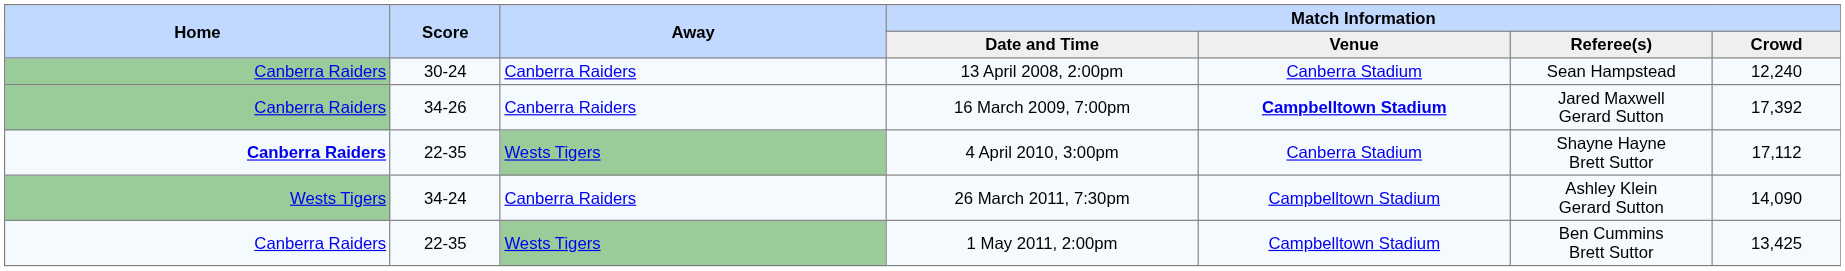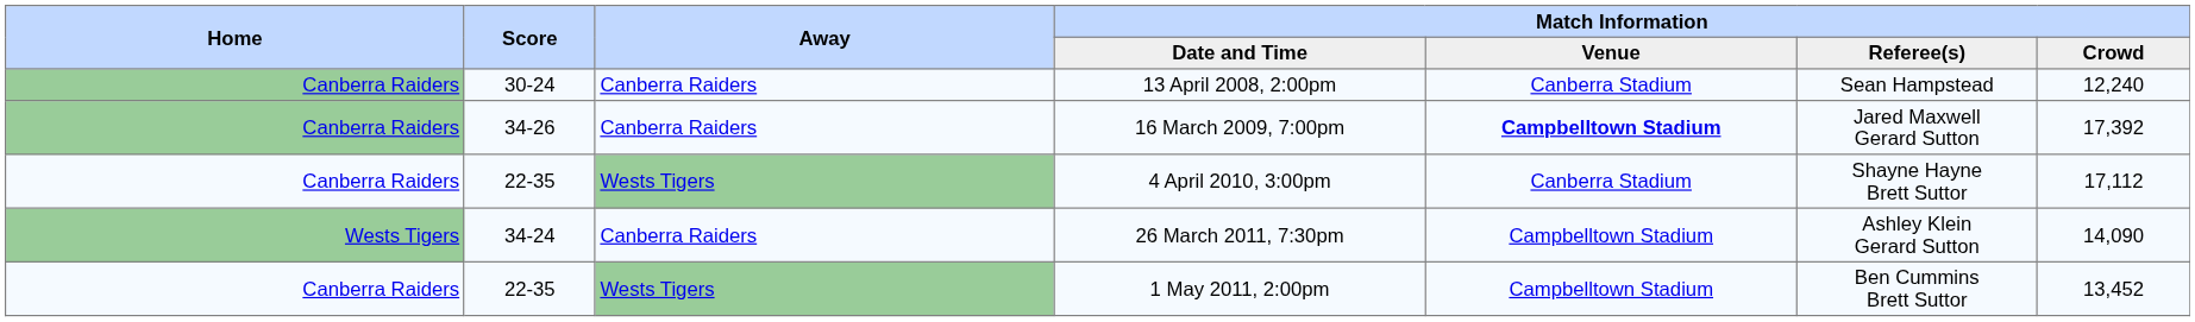4 April 2010, 3:00pm | Home: bold -> normal
1 May 2011, 2:00pm | Match Information / Crowd: 13,425 -> 13,452
